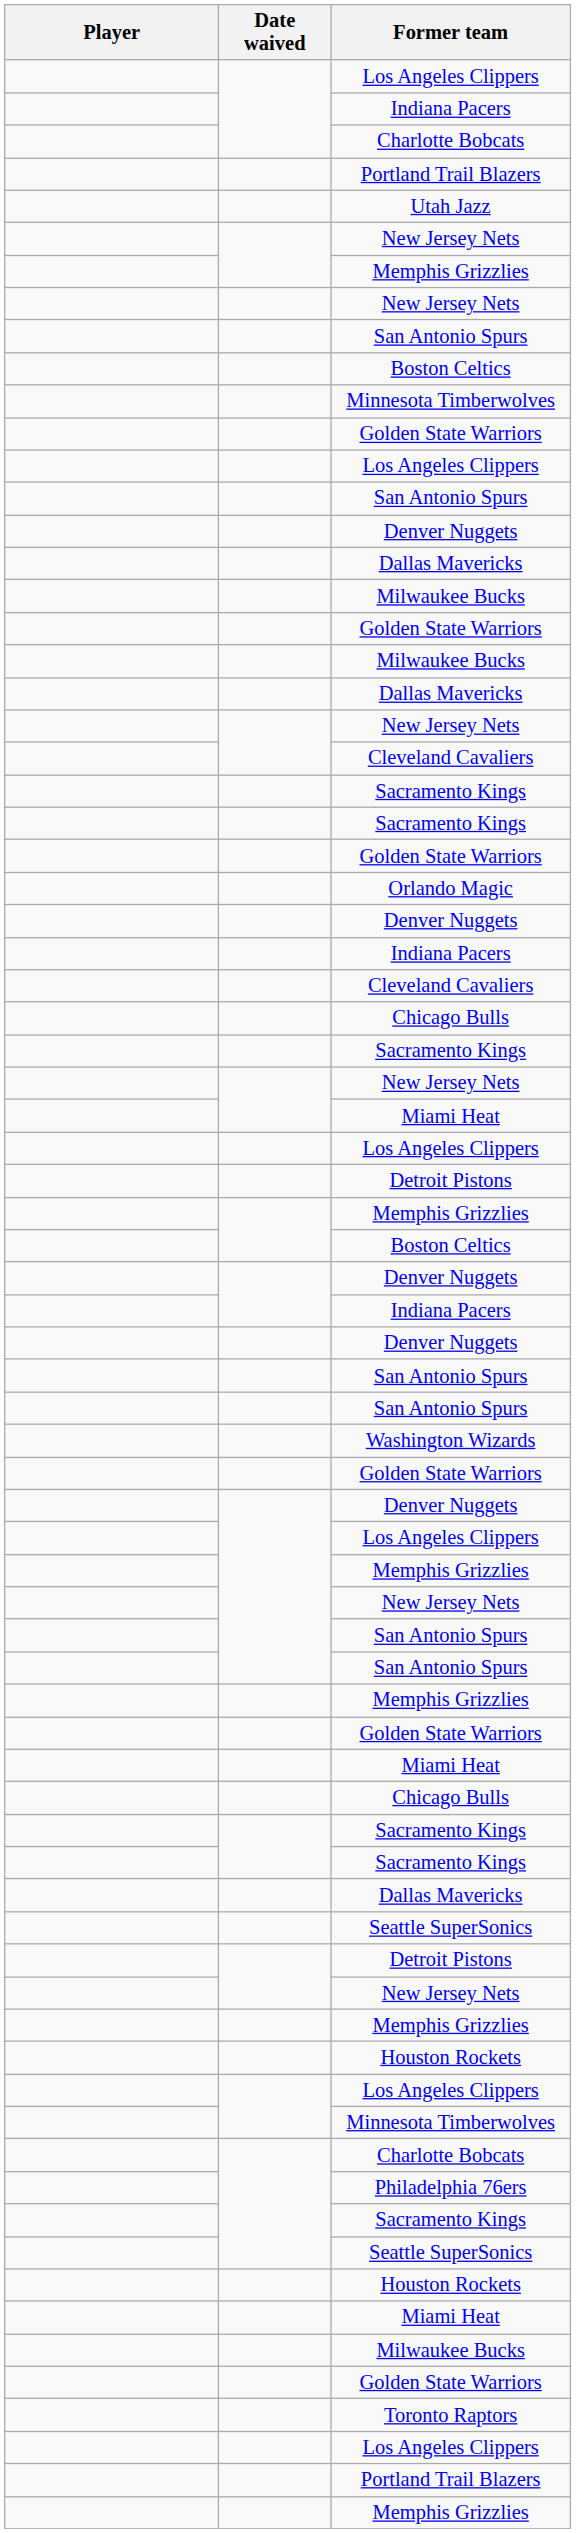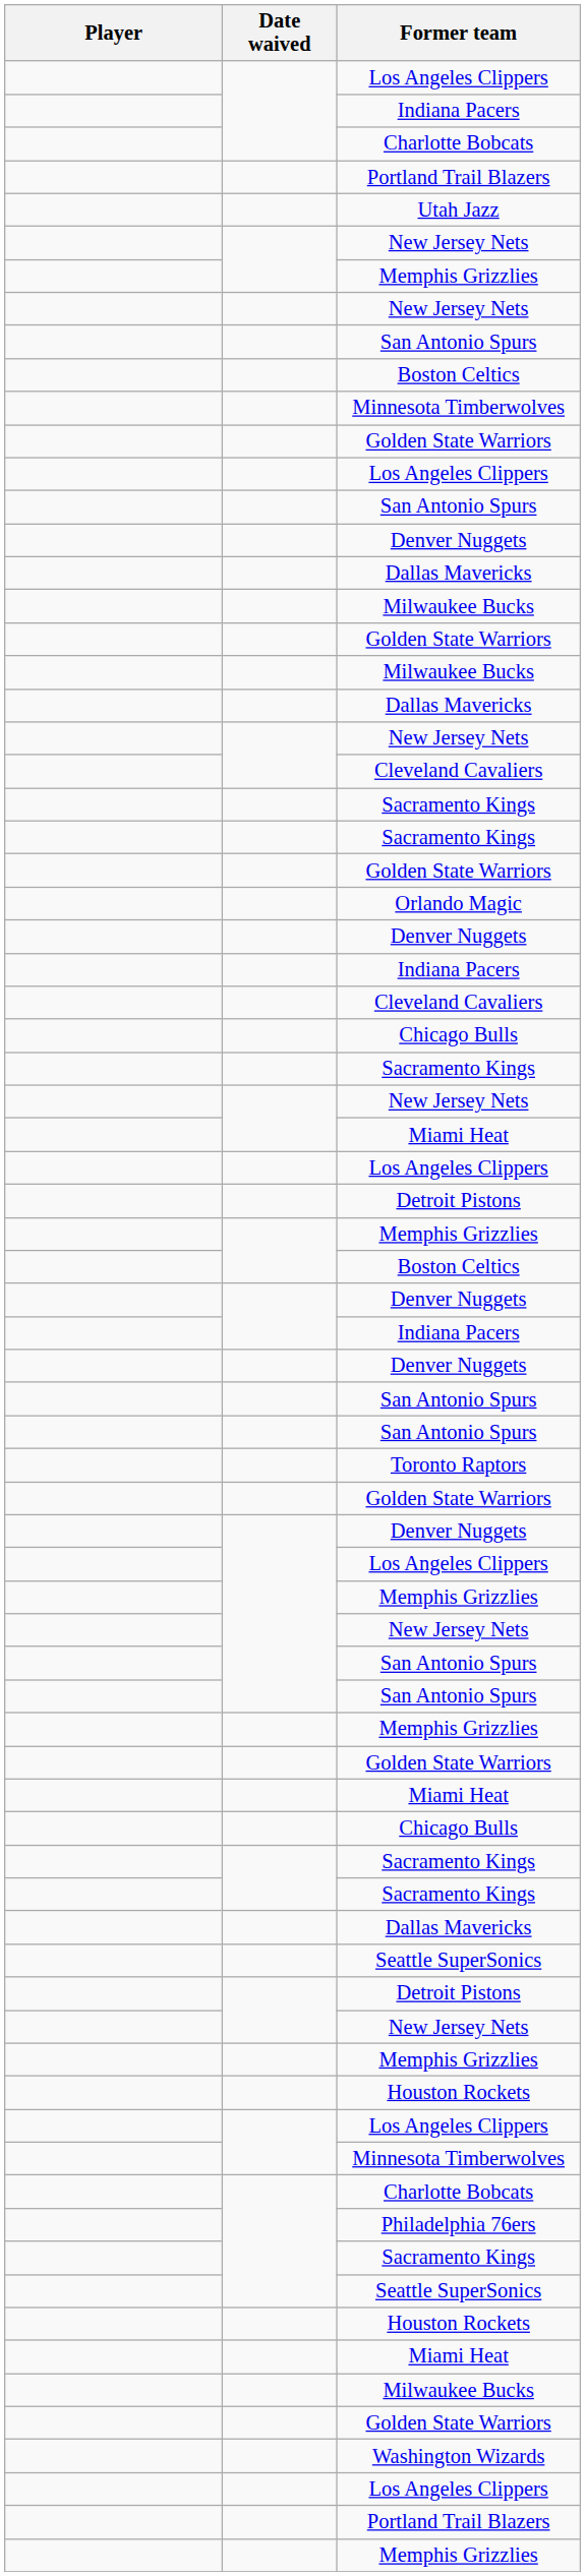rows swapped: Washington Wizards <-> Toronto Raptors
